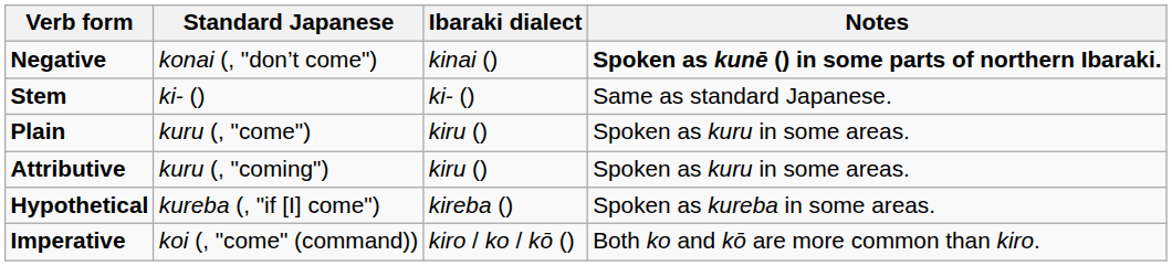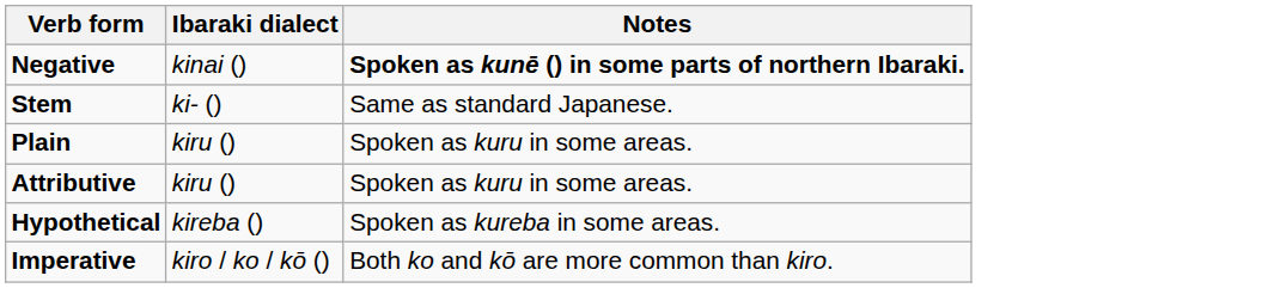- column: Standard Japanese | konai (, "don’t come") | ki- () | kuru (, "come") | kuru (, "coming") | kureba (, "if [I] come") | koi (, "come" (command))
